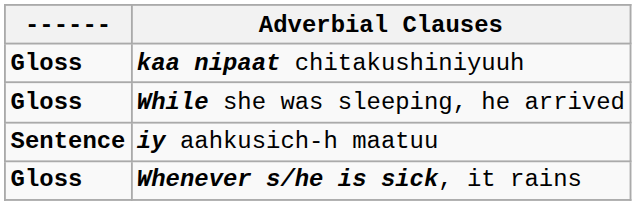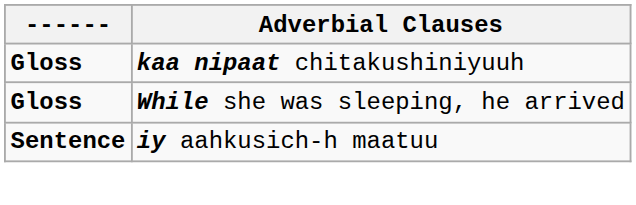- row: Gloss | Whenever s/he is sick, it rains
